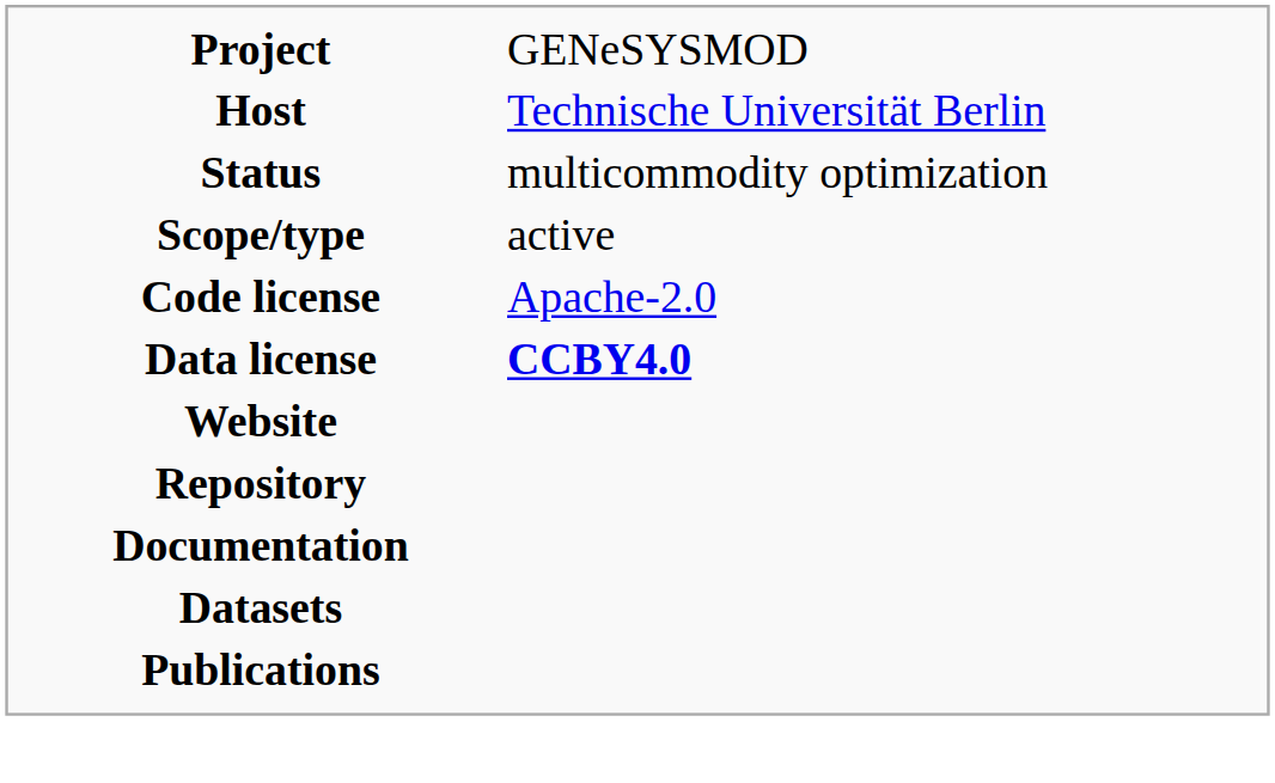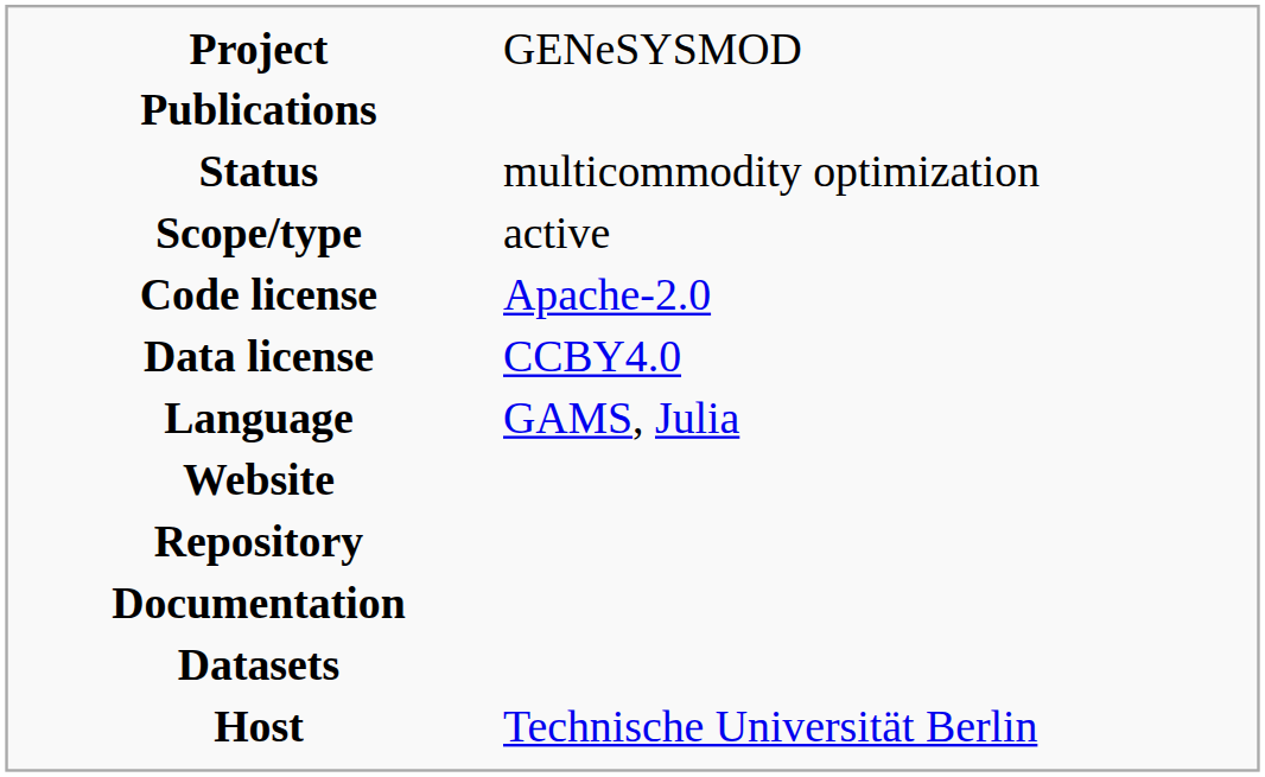rows swapped: Host <-> Publications
Data license | column 2: bold -> normal
+ row: Language | GAMS, Julia
